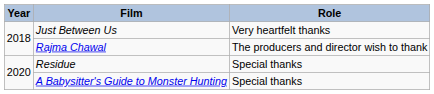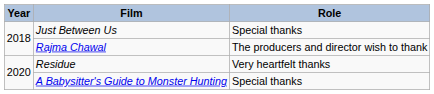Just Between Us | Role: Very heartfelt thanks -> Special thanks
Residue | Role: Special thanks -> Very heartfelt thanks
